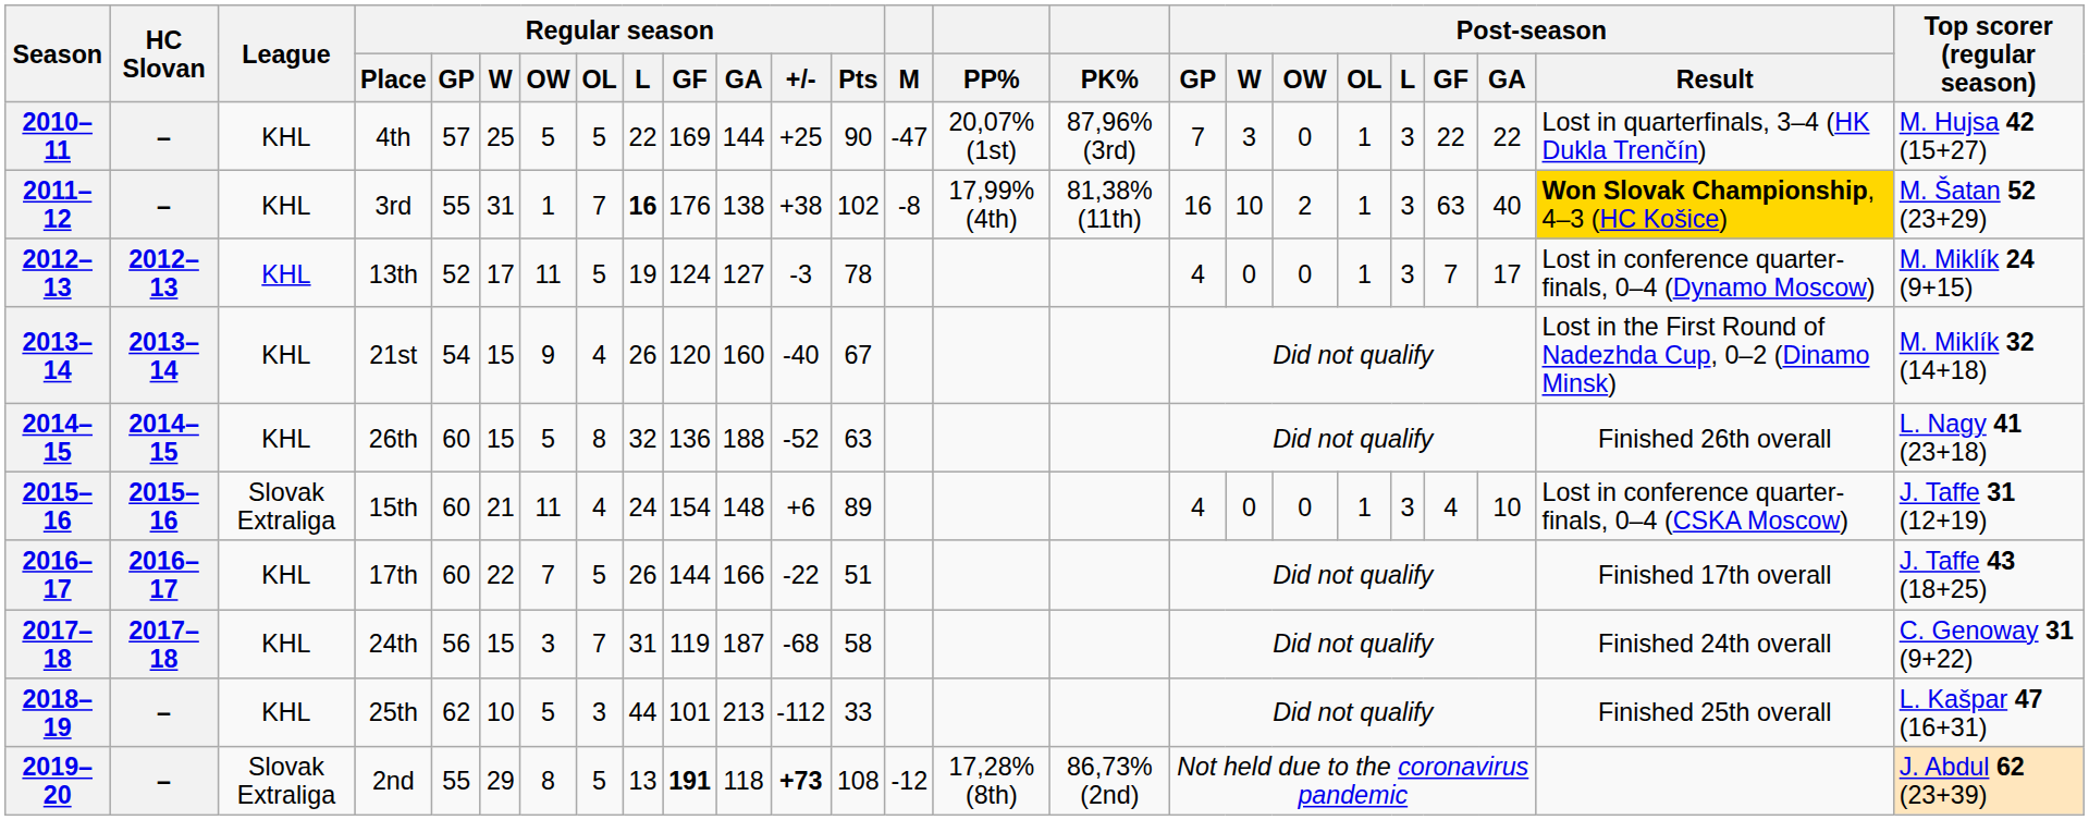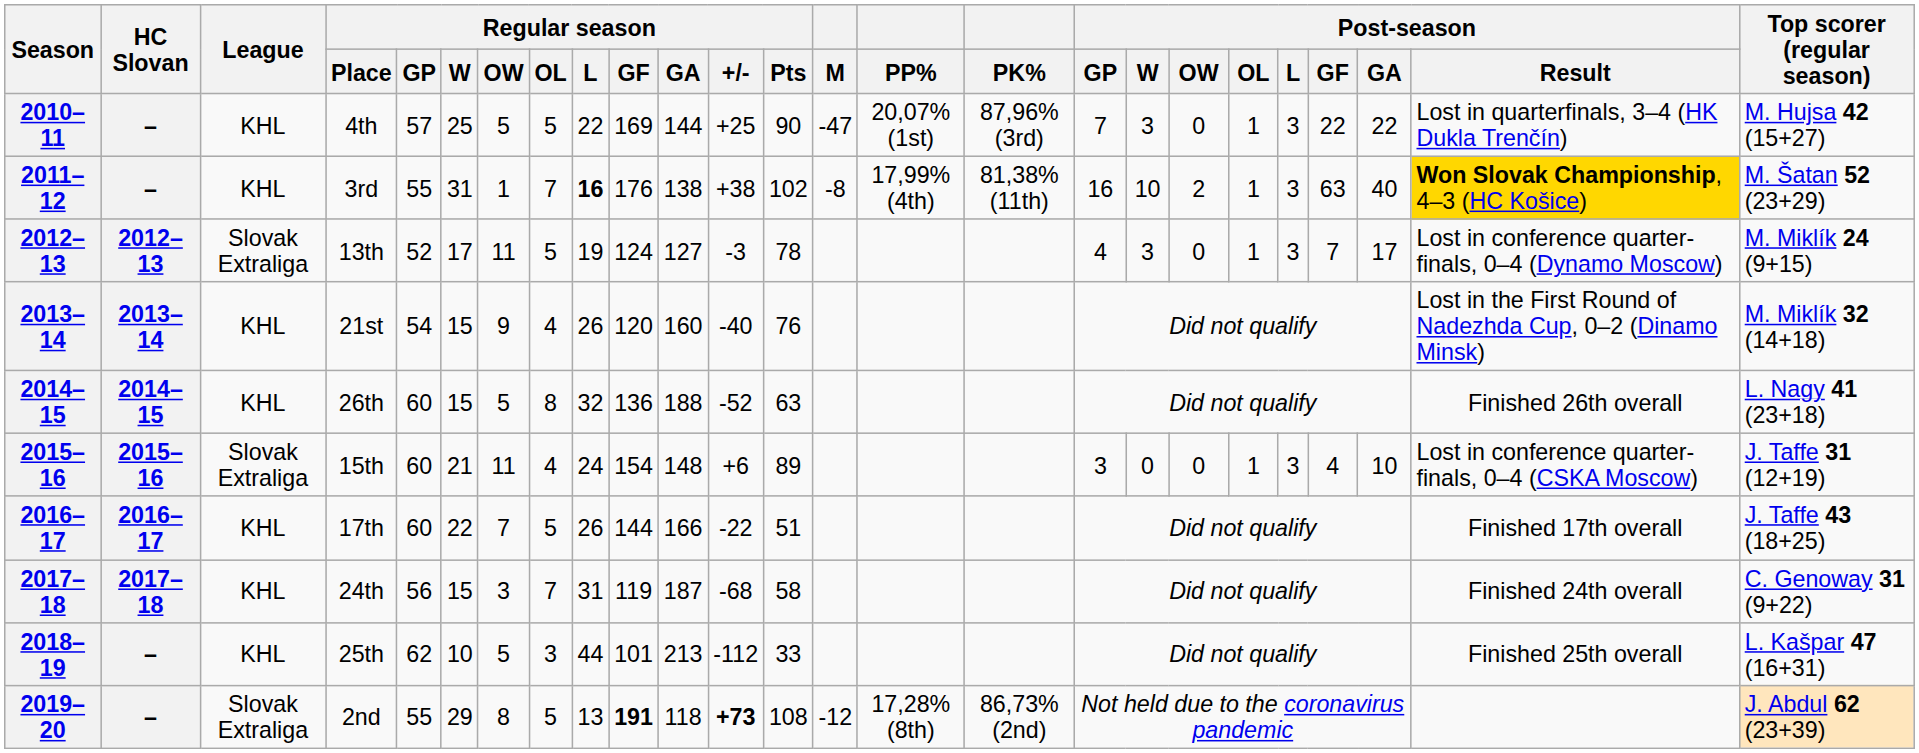13th | League: KHL -> Slovak Extraliga
13th | Post-season / W: 0 -> 3
21st | Regular season / Pts: 67 -> 76
15th | Post-season / GP: 4 -> 3
